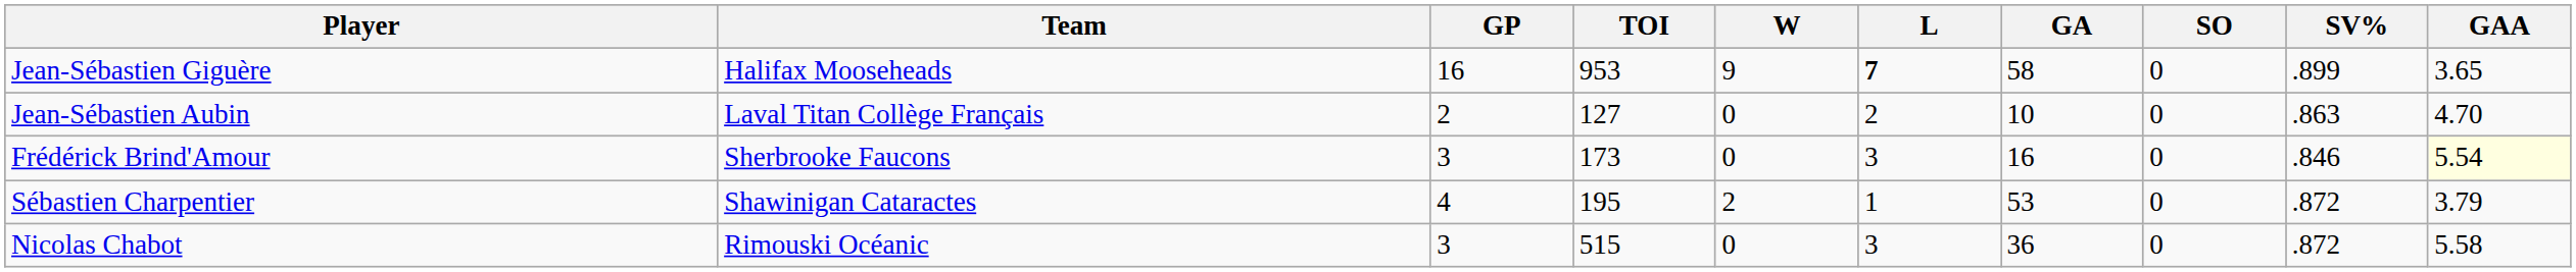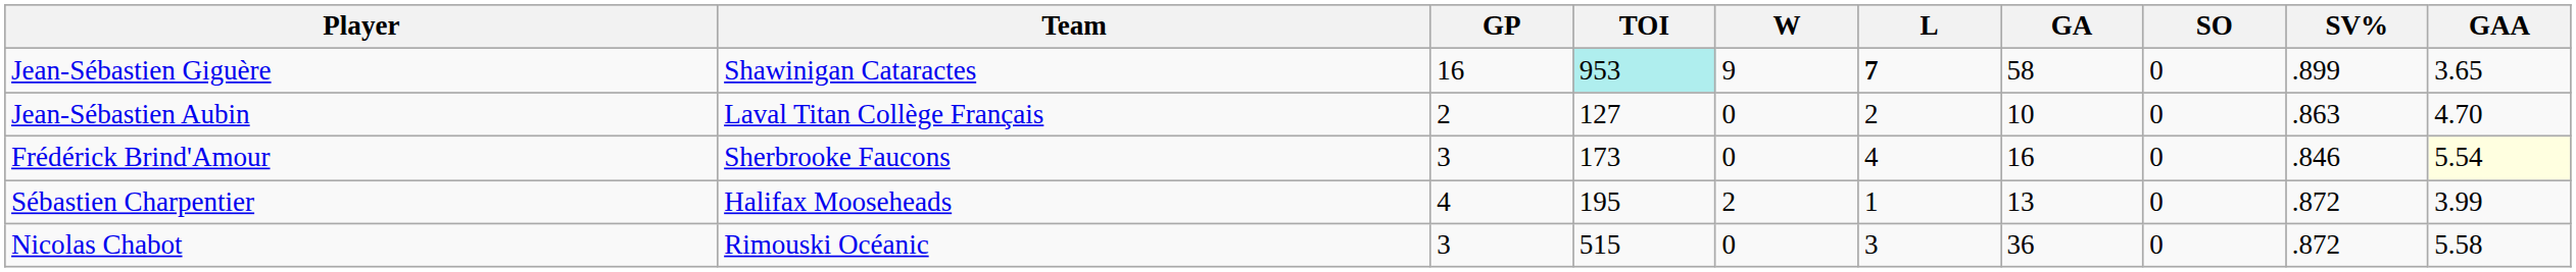Jean-Sébastien Giguère | Team: Halifax Mooseheads -> Shawinigan Cataractes
Jean-Sébastien Giguère | TOI: no background -> paleturquoise background
Frédérick Brind'Amour | L: 3 -> 4
Sébastien Charpentier | Team: Shawinigan Cataractes -> Halifax Mooseheads
Sébastien Charpentier | GA: 53 -> 13
Sébastien Charpentier | GAA: 3.79 -> 3.99
